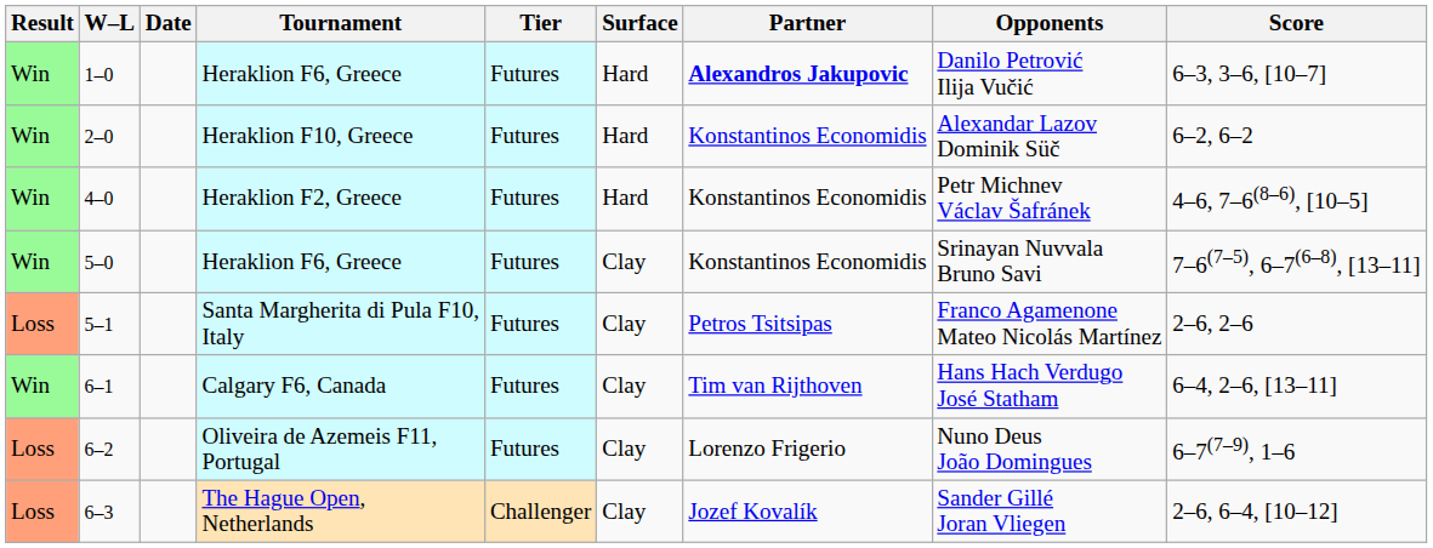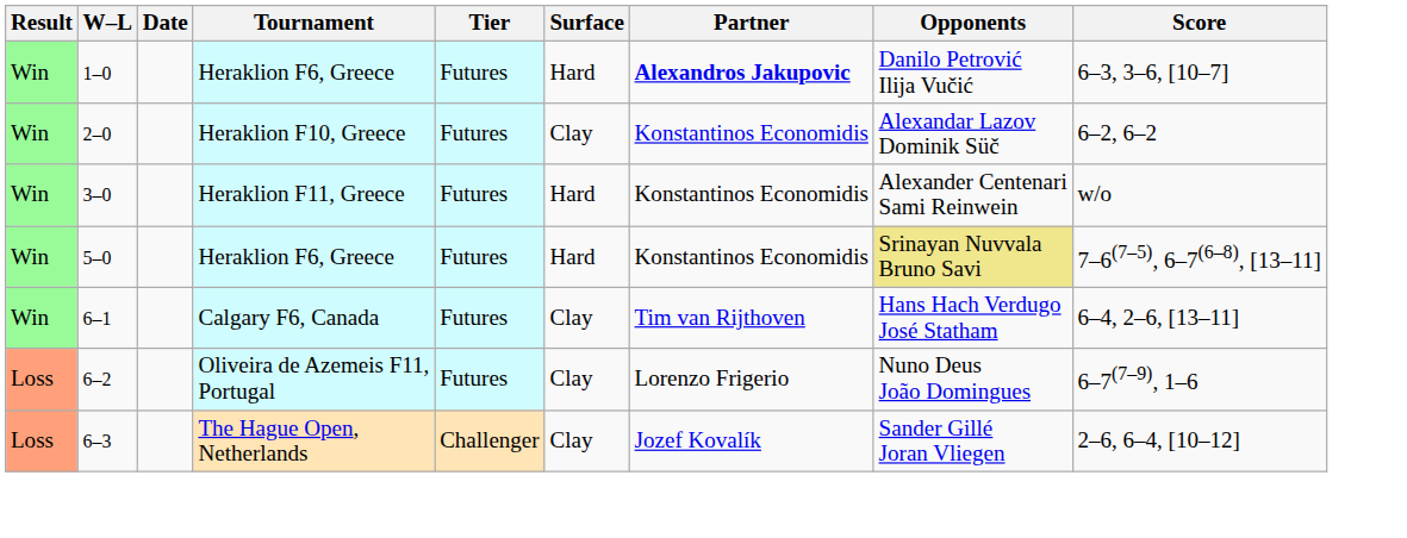2–0 | Surface: Hard -> Clay
+ row: Win | 3–0 | Heraklion F11, Greece | Futures | Hard | Konstantinos Economidis | Alexander Centenari Sami Reinwein | w/o
- row: Win | 4–0 | Heraklion F2, Greece | Futures | Hard | Konstantinos Economidis | Petr Michnev Václav Šafránek | 4–6, 7–6(8–6), [10–5]
5–0 | Surface: Clay -> Hard
5–0 | Opponents: no background -> khaki background
- row: Loss | 5–1 | Santa Margherita di Pula F10, Italy | Futures | Clay | Petros Tsitsipas | Franco Agamenone Mateo Nicolás Martínez | 2–6, 2–6
